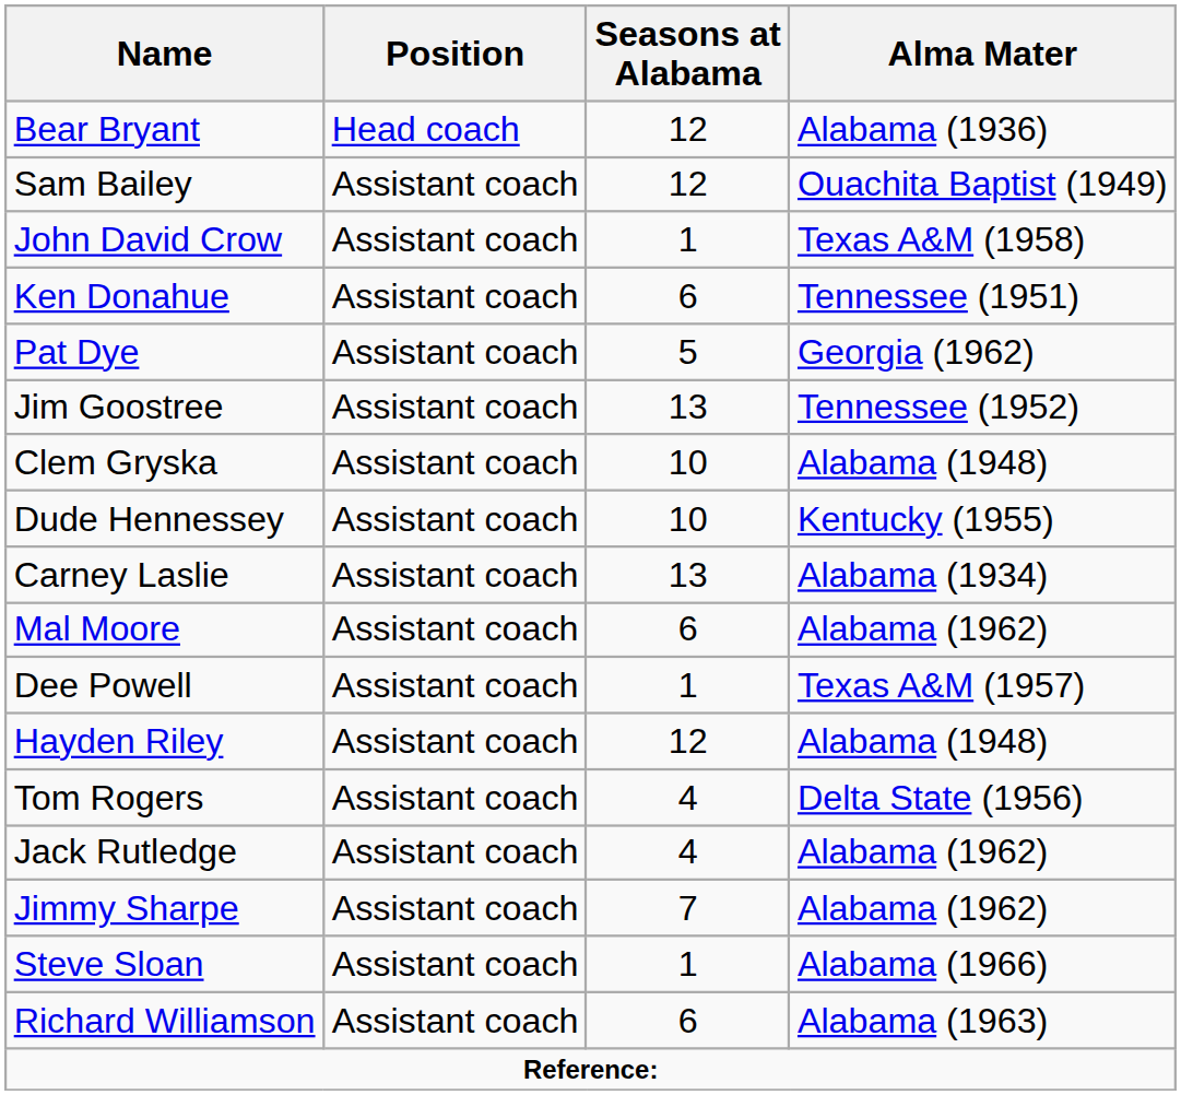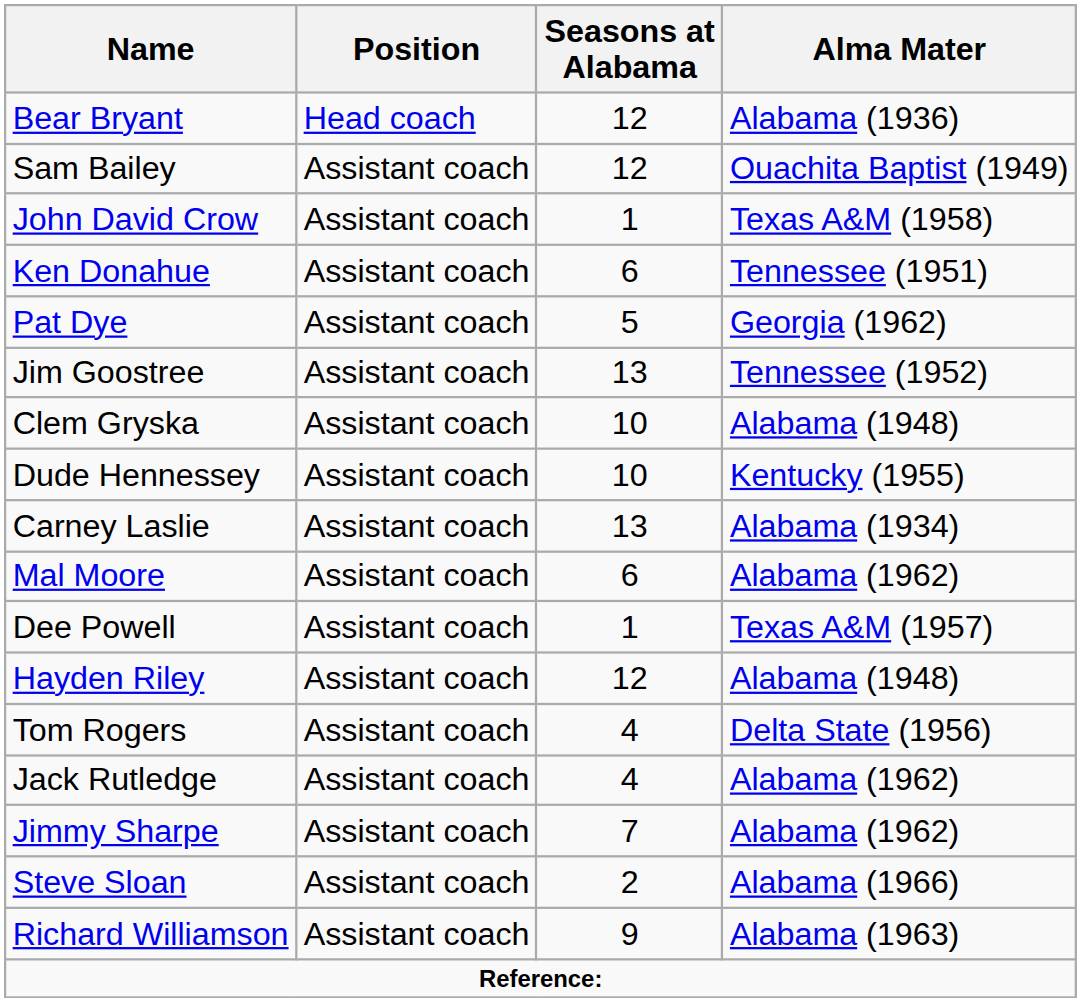Steve Sloan | Seasons at Alabama: 1 -> 2
Richard Williamson | Seasons at Alabama: 6 -> 9
